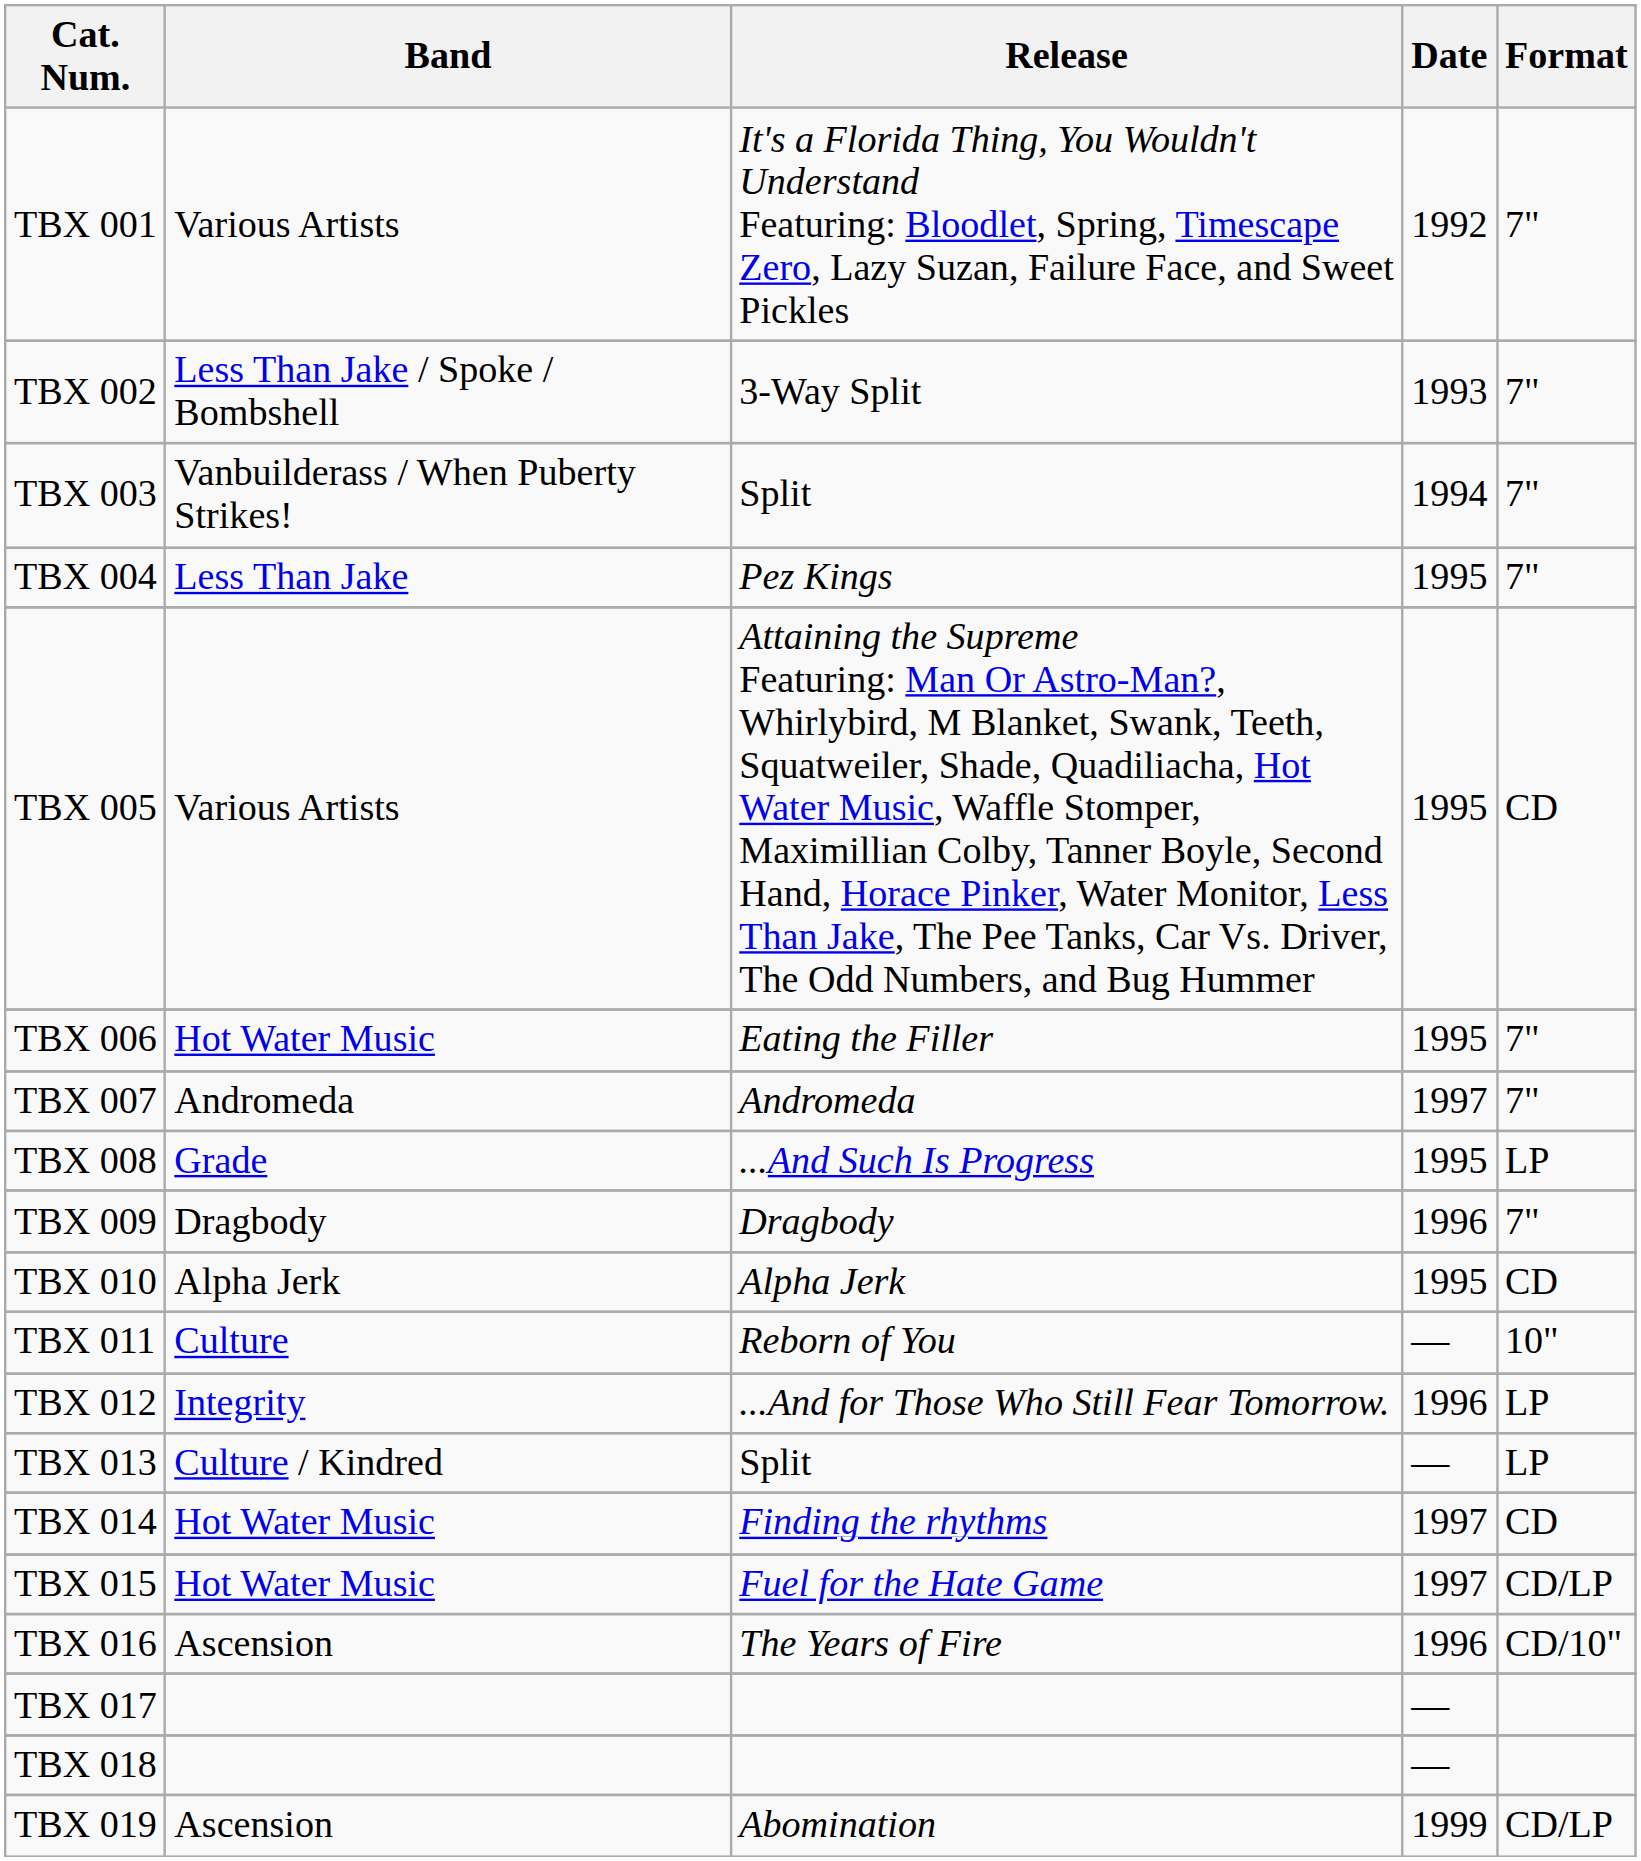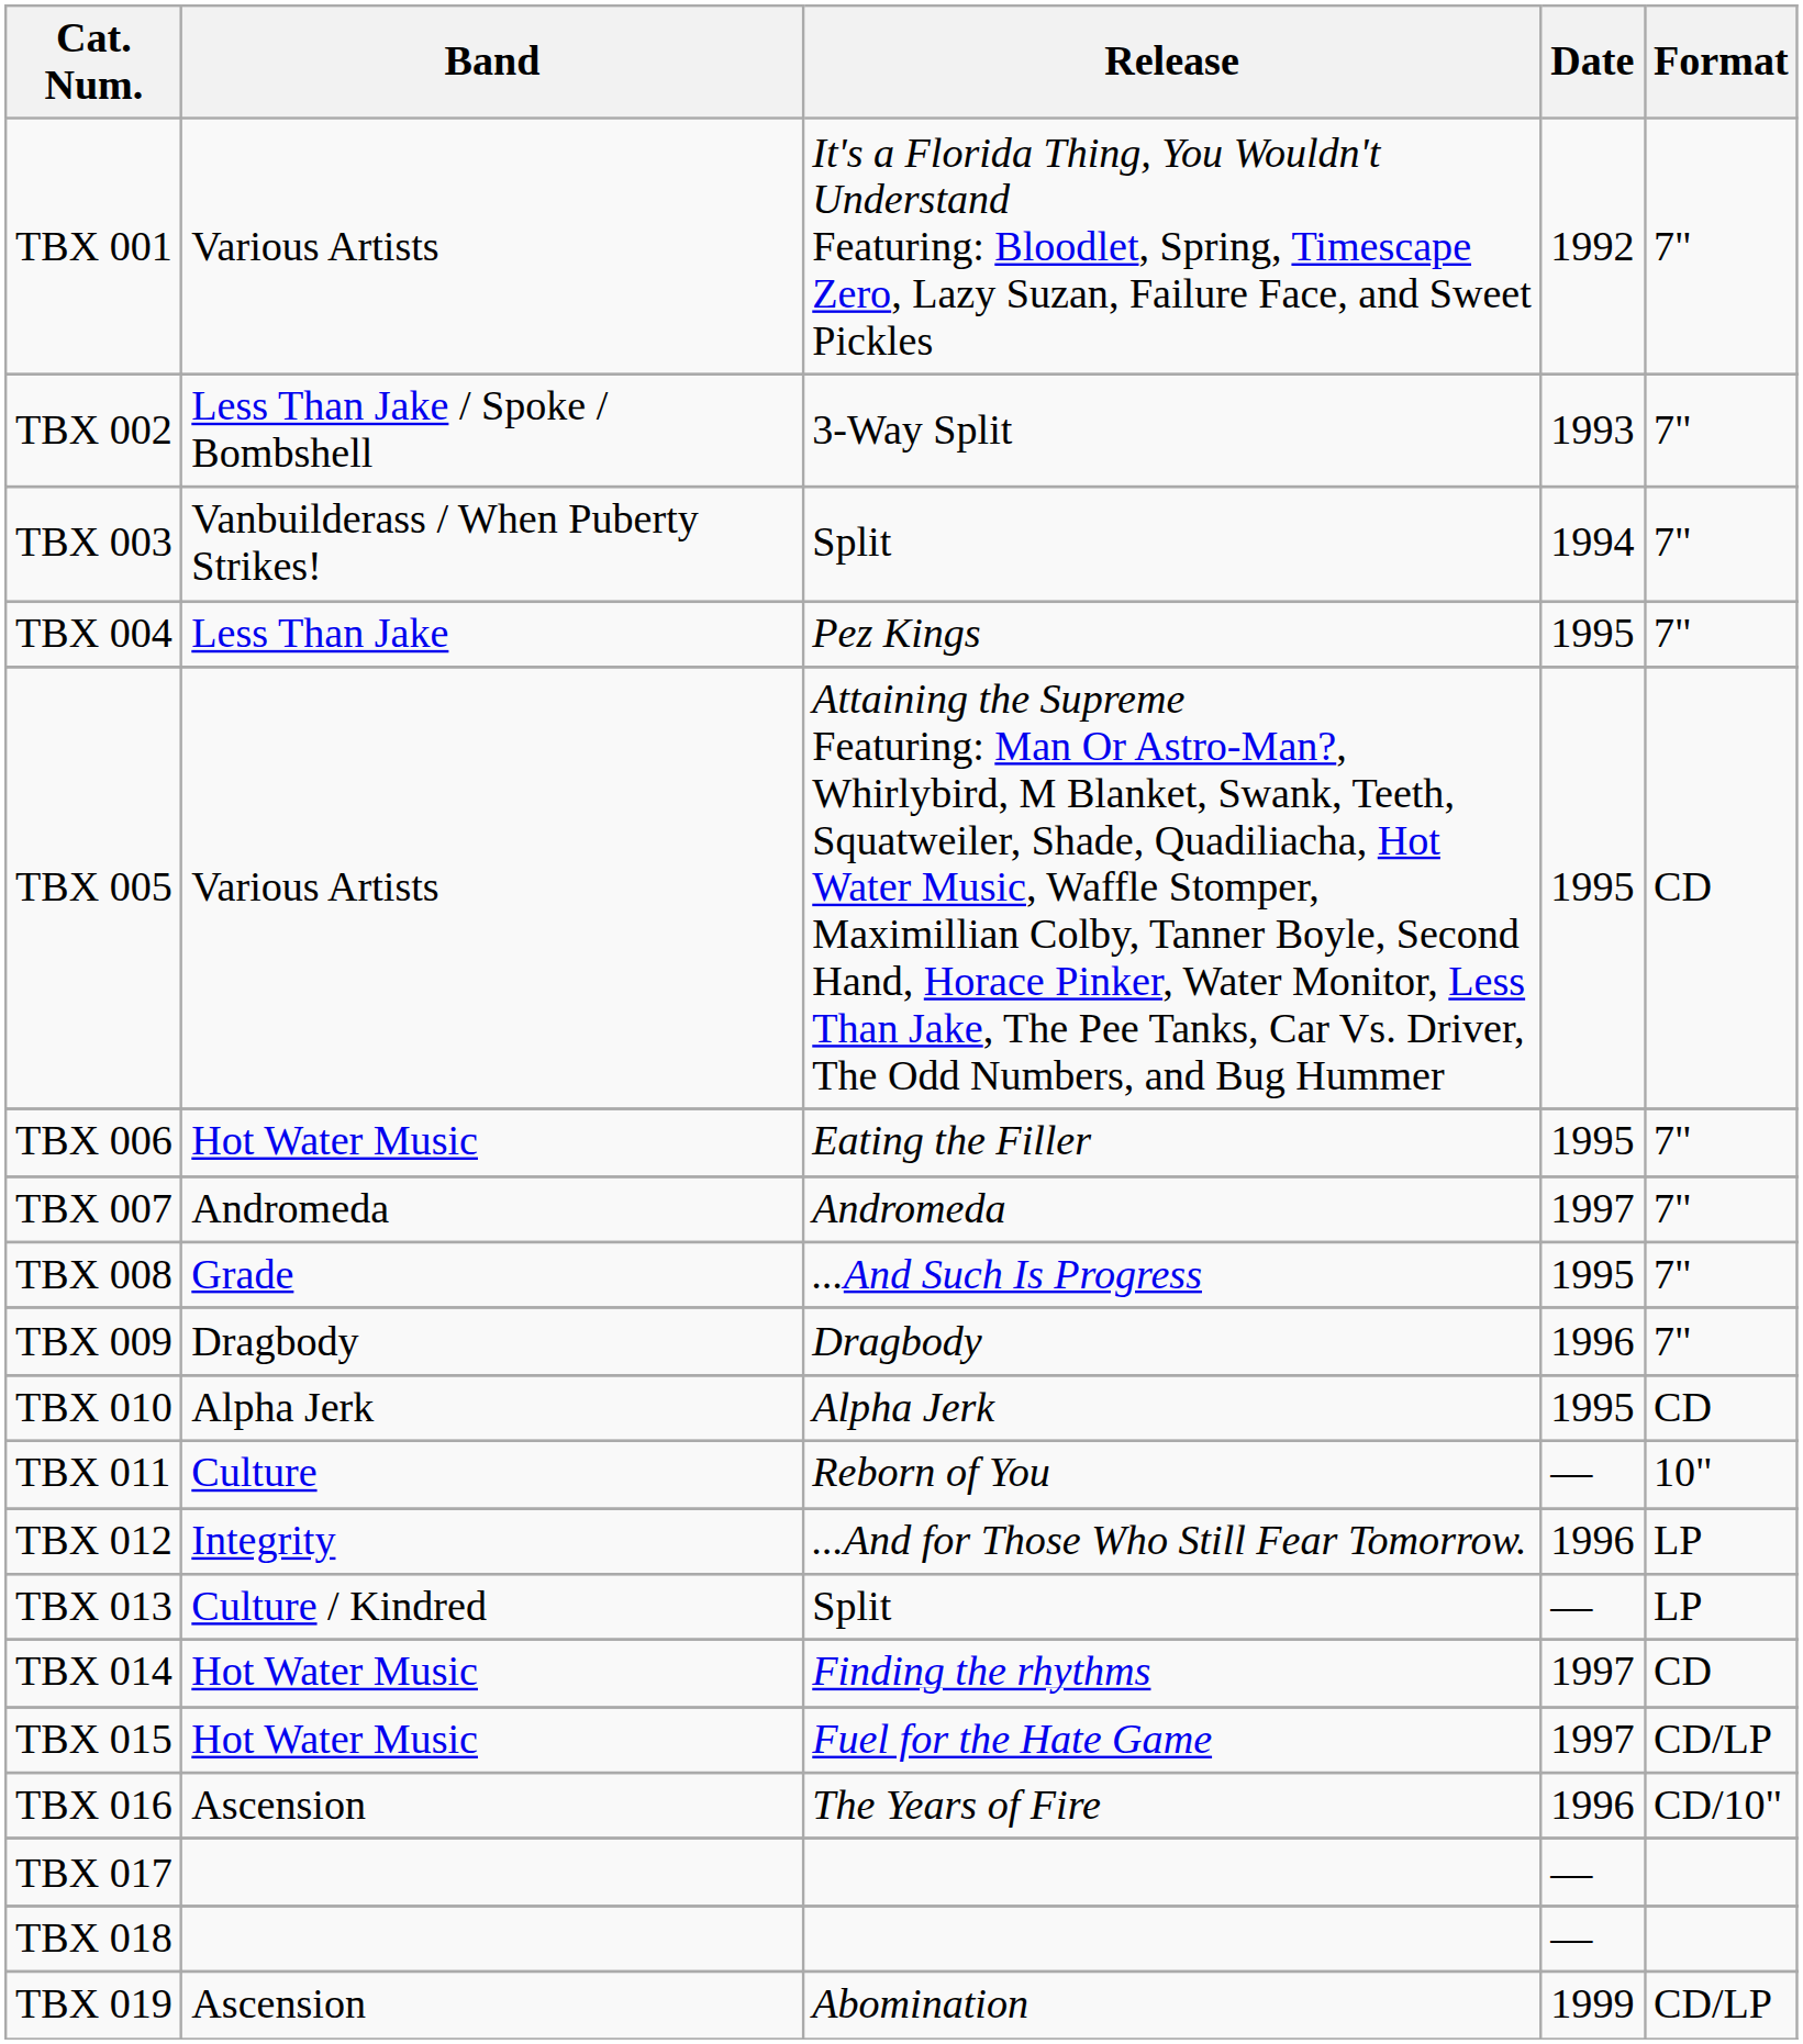TBX 008 | Format: LP -> 7"
